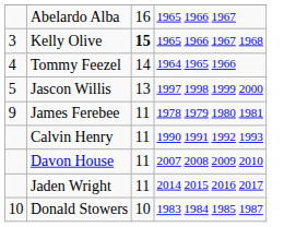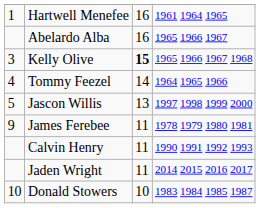+ row: 1 | Hartwell Menefee | 16 | 1961 1964 1965
- row: Davon House | 11 | 2007 2008 2009 2010
